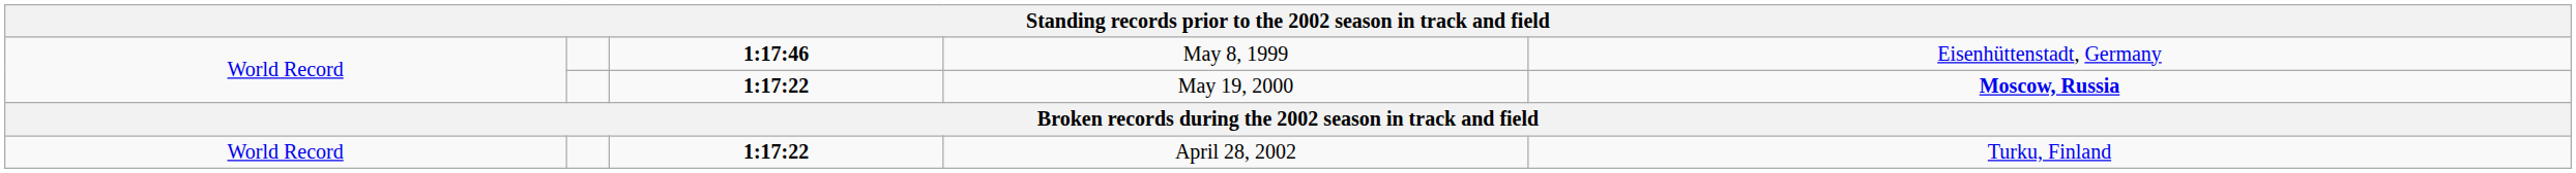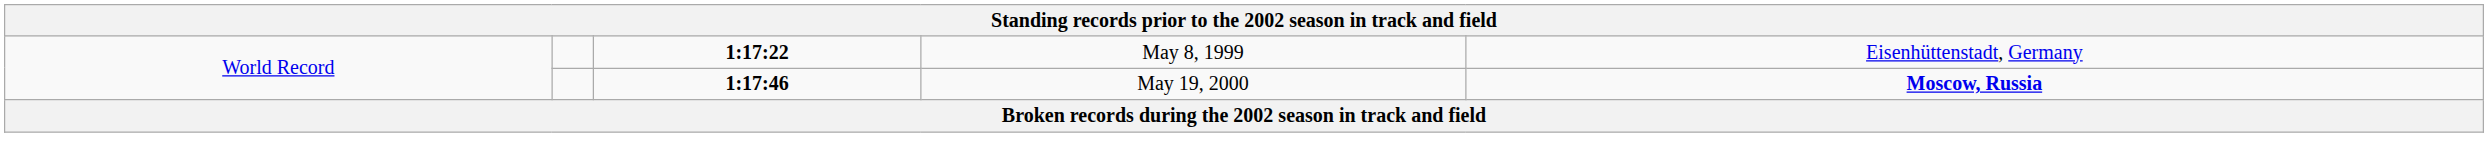May 8, 1999 | column 3: 1:17:46 -> 1:17:22
May 19, 2000 | column 3: 1:17:22 -> 1:17:46
- row: World Record | 1:17:22 | April 28, 2002 | Turku, Finland
